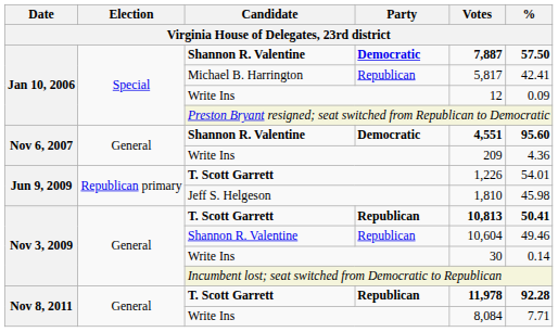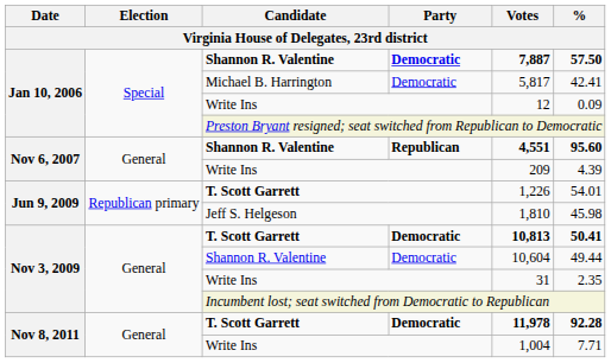Michael B. Harrington | Party: Republican -> Democratic
Nov 6, 2007 / Shannon R. Valentine | Party: Democratic -> Republican
Nov 6, 2007 / Write Ins | %: 4.36 -> 4.39
Nov 3, 2009 / T. Scott Garrett | Party: Republican -> Democratic
Nov 3, 2009 / Shannon R. Valentine | Party: Republican -> Democratic
Nov 3, 2009 / Shannon R. Valentine | %: 49.46 -> 49.44
Nov 3, 2009 / Write Ins | Votes: 30 -> 31
Nov 3, 2009 / Write Ins | %: 0.14 -> 2.35
Nov 8, 2011 / T. Scott Garrett | Party: Republican -> Democratic
Nov 8, 2011 / Write Ins | Votes: 8,084 -> 1,004
